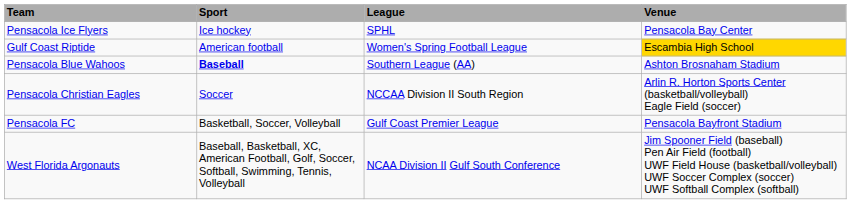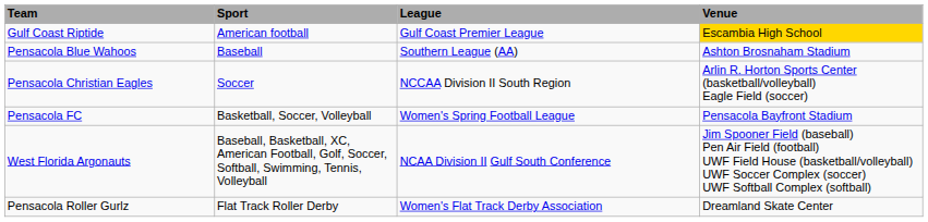- row: Pensacola Ice Flyers | Ice hockey | SPHL | Pensacola Bay Center
Gulf Coast Riptide | League: Women's Spring Football League -> Gulf Coast Premier League
Pensacola Blue Wahoos | Sport: bold -> normal
Pensacola FC | League: Gulf Coast Premier League -> Women's Spring Football League
+ row: Pensacola Roller Gurlz | Flat Track Roller Derby | Women's Flat Track Derby Association | Dreamland Skate Center
